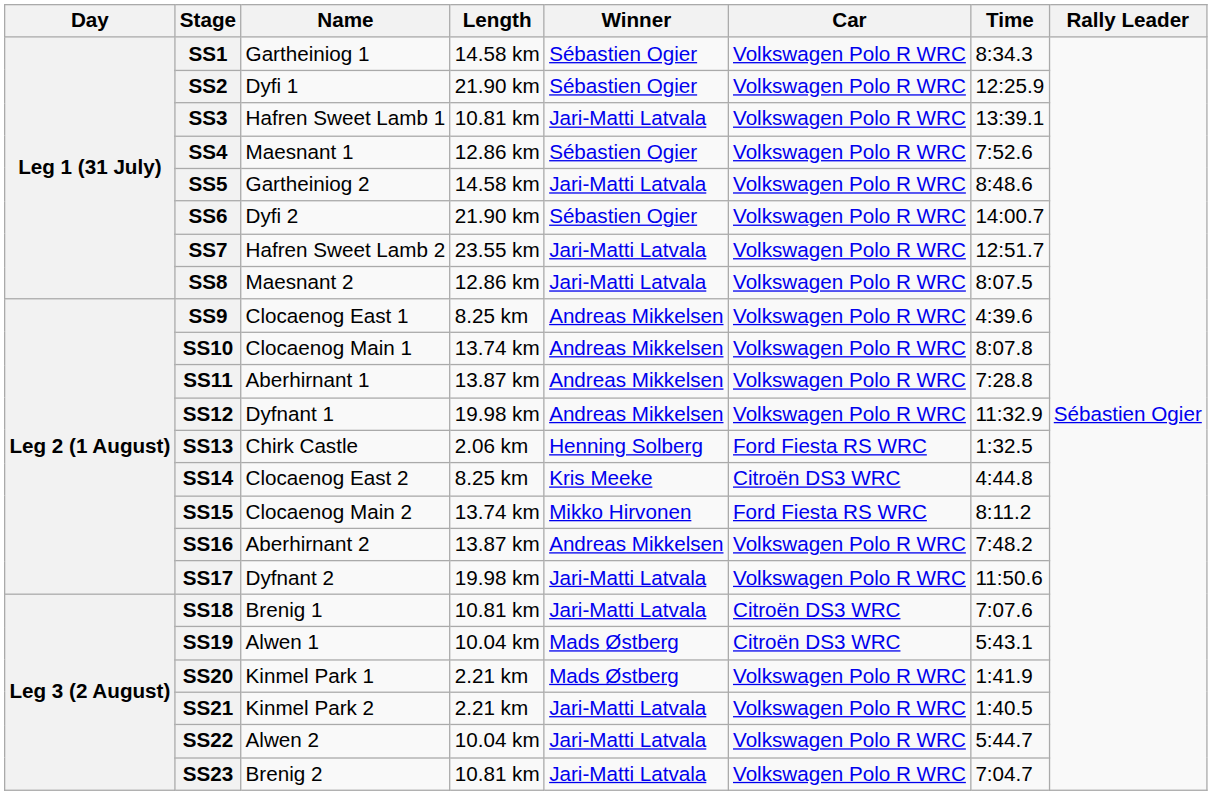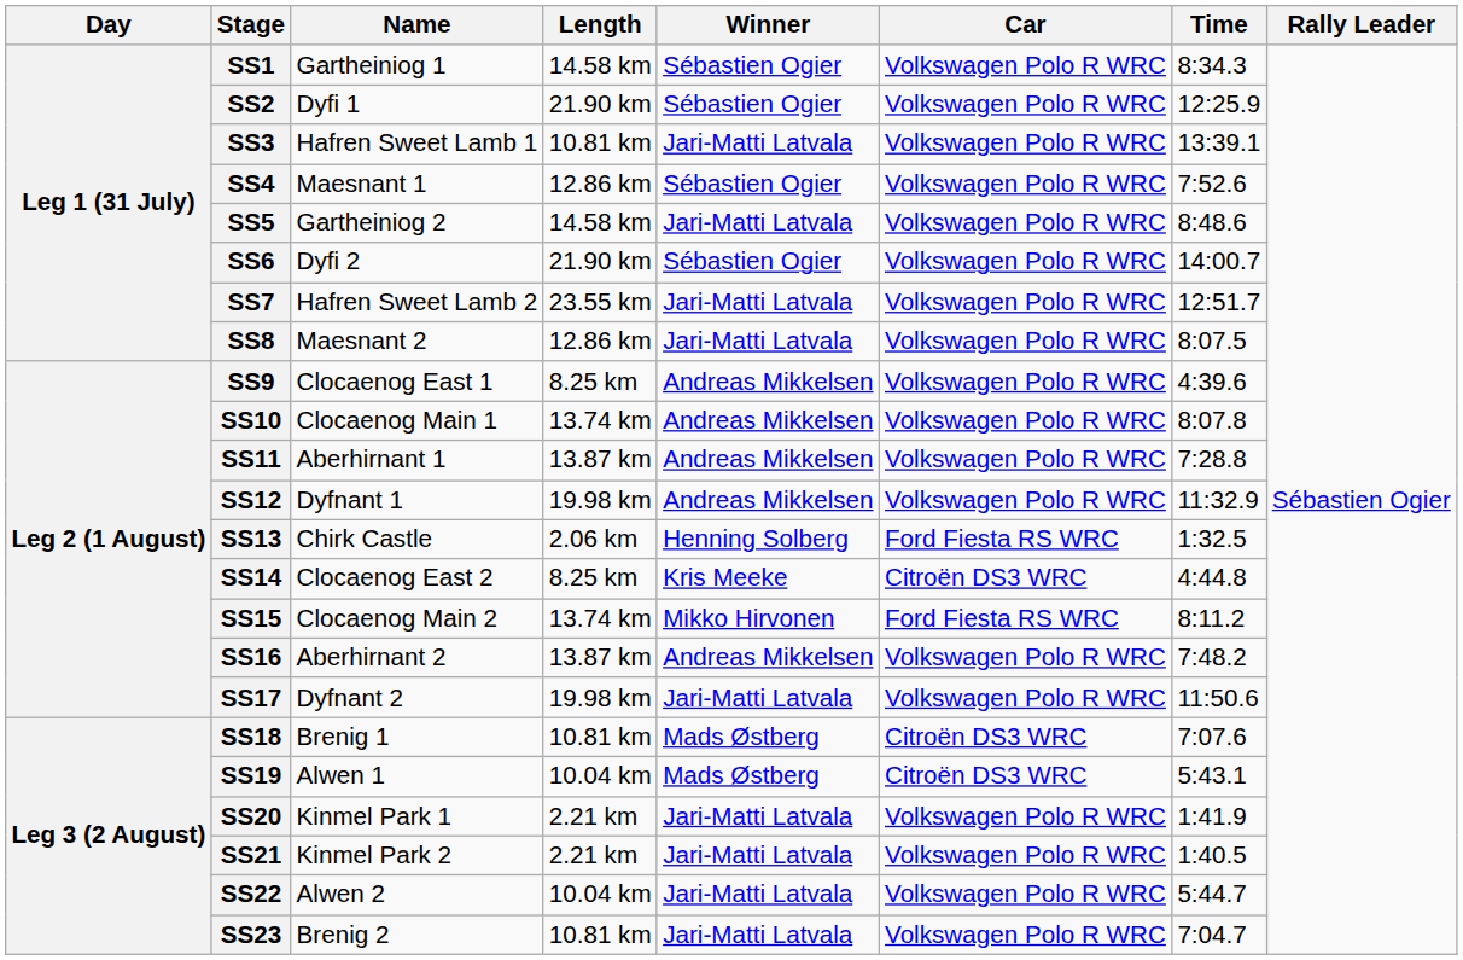SS18 | Winner: Jari-Matti Latvala -> Mads Østberg
SS20 | Winner: Mads Østberg -> Jari-Matti Latvala
